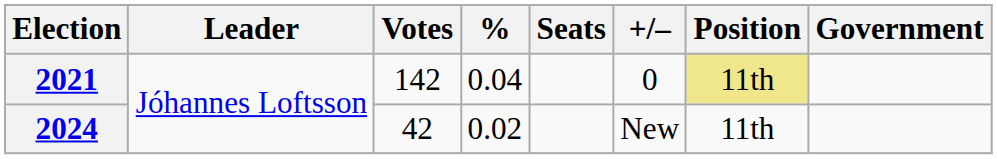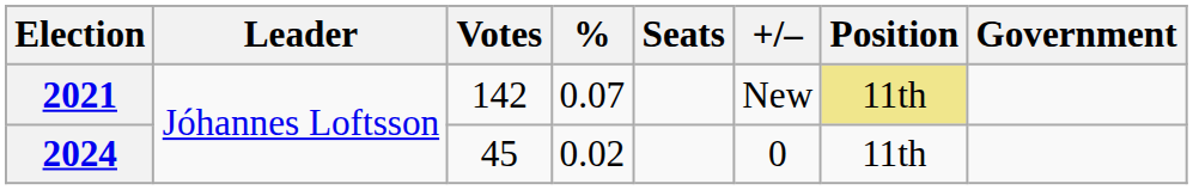2021 | %: 0.04 -> 0.07
2021 | +/–: 0 -> New
2024 | Votes: 42 -> 45
2024 | +/–: New -> 0
